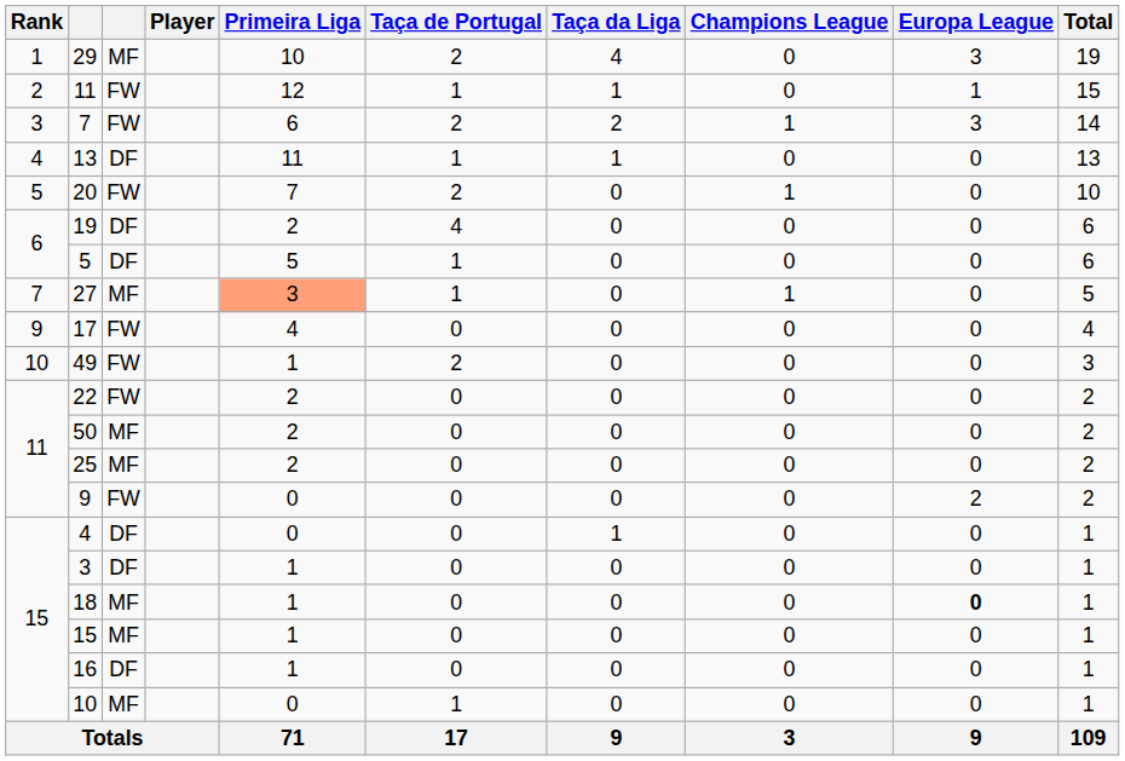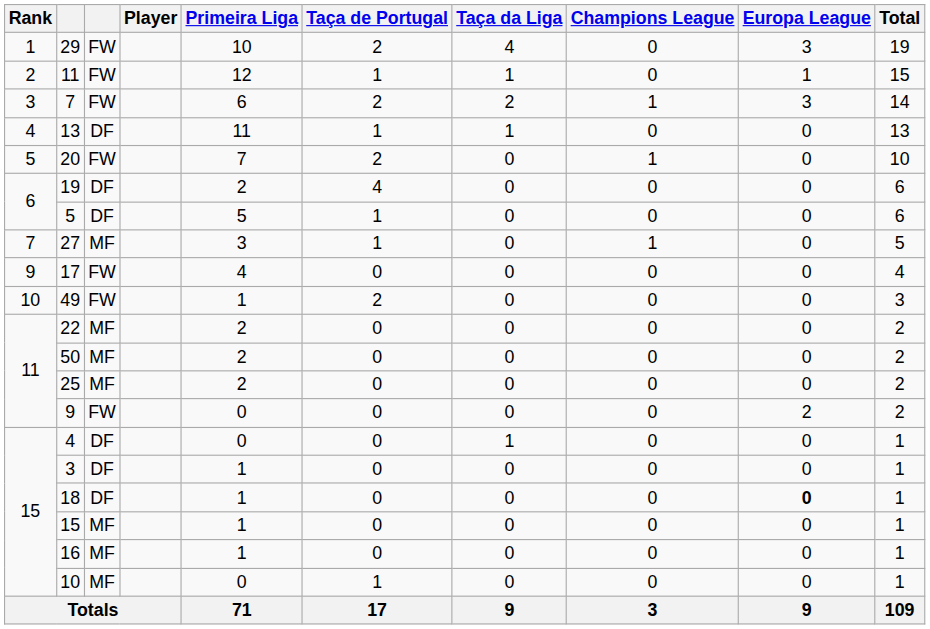29 | column 3: MF -> FW
27 | Primeira Liga: lightsalmon background -> no background
22 | column 3: FW -> MF
18 | column 3: MF -> DF
16 | column 3: DF -> MF
